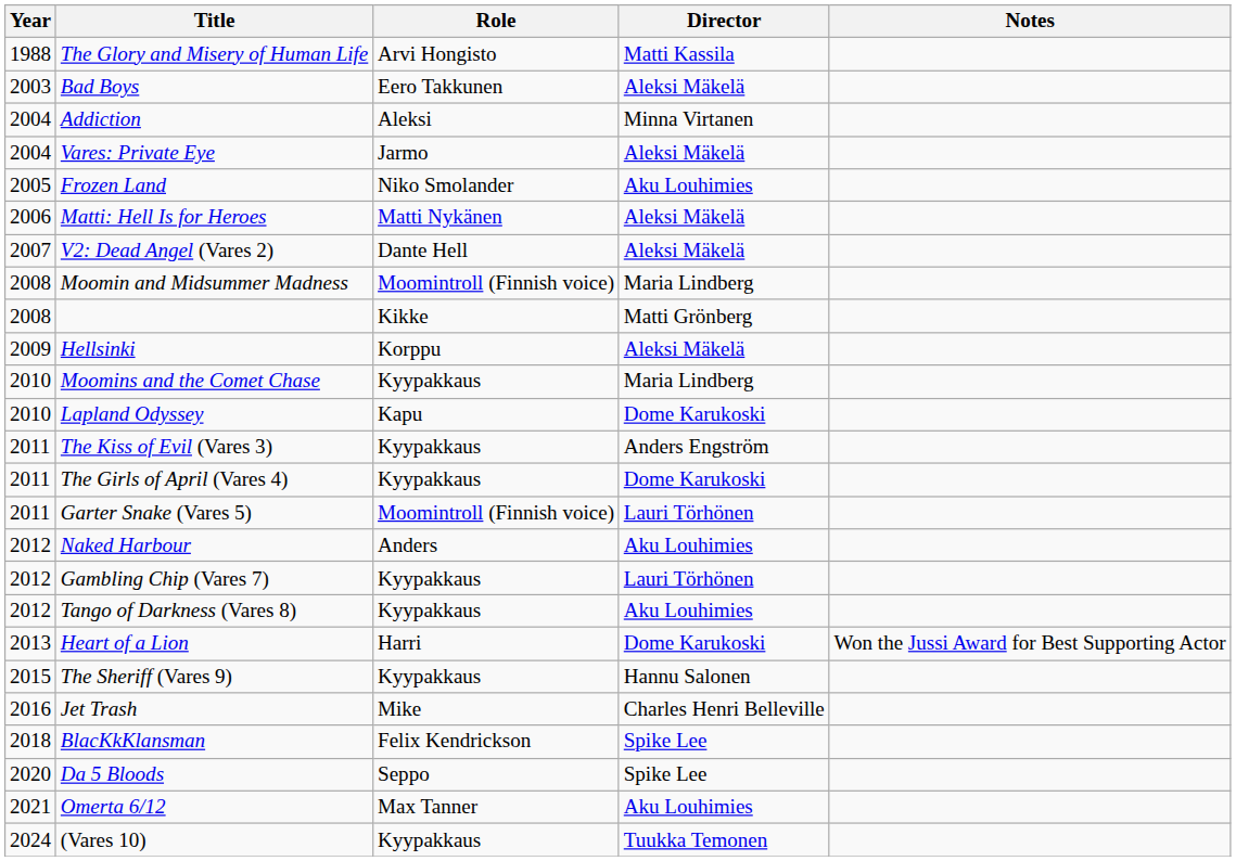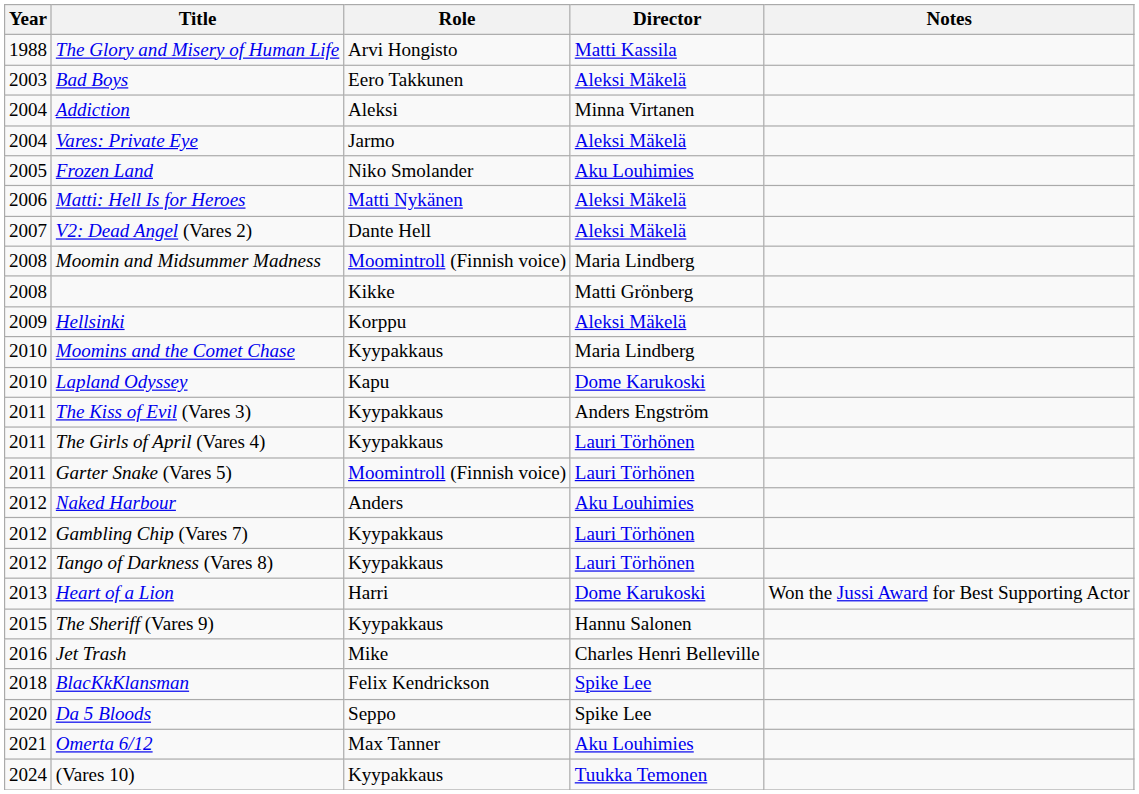The Girls of April (Vares 4) | Director: Dome Karukoski -> Lauri Törhönen
Tango of Darkness (Vares 8) | Director: Aku Louhimies -> Lauri Törhönen
